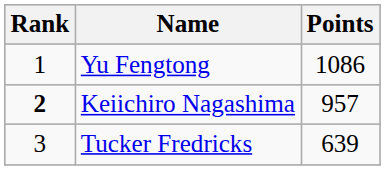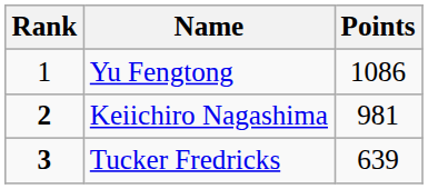Keiichiro Nagashima | Points: 957 -> 981
Tucker Fredricks | Rank: normal -> bold
